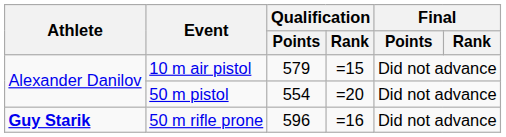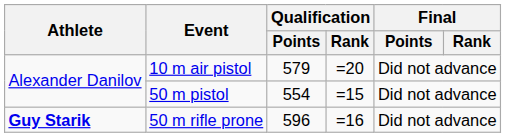10 m air pistol | Qualification / Rank: =15 -> =20
50 m pistol | Qualification / Rank: =20 -> =15
